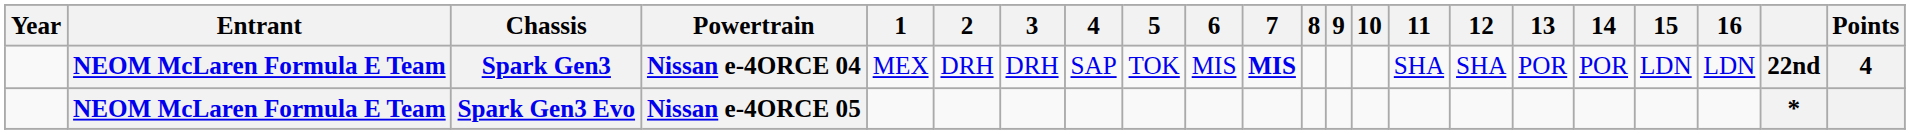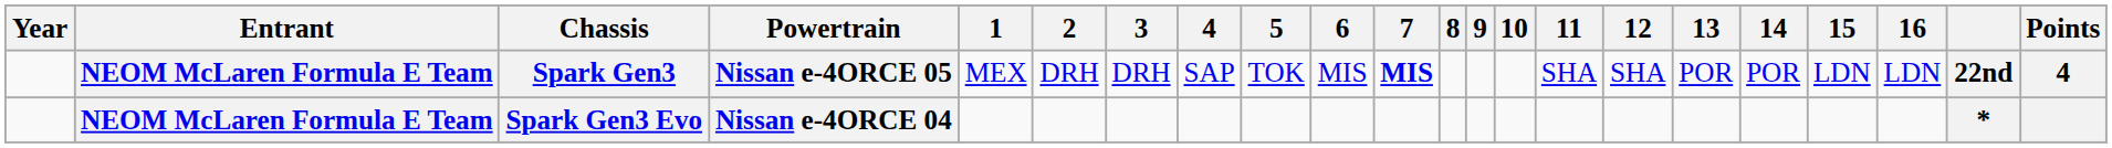Spark Gen3 | Powertrain: Nissan e-4ORCE 04 -> Nissan e-4ORCE 05
Spark Gen3 Evo | Powertrain: Nissan e-4ORCE 05 -> Nissan e-4ORCE 04
